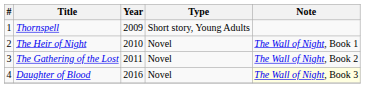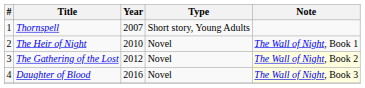Thornspell | Year: 2009 -> 2007
The Gathering of the Lost | Year: 2011 -> 2012
The Gathering of the Lost | Note: no background -> lightyellow background
